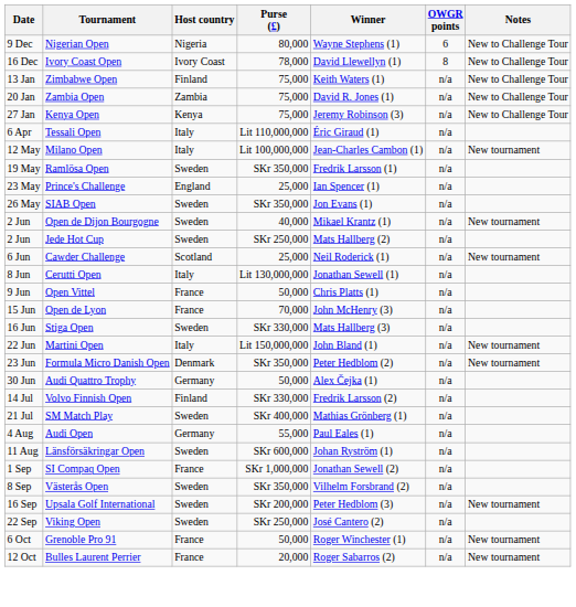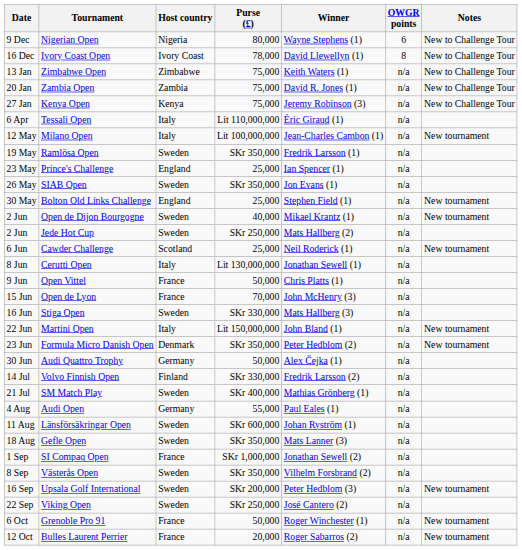Zimbabwe Open | Host country: Finland -> Zimbabwe
+ row: 30 May | Bolton Old Links Challenge | England | 25,000 | Stephen Field (1) | n/a | New tournament
+ row: 18 Aug | Gefle Open | Sweden | SKr 350,000 | Mats Lanner (3) | n/a
